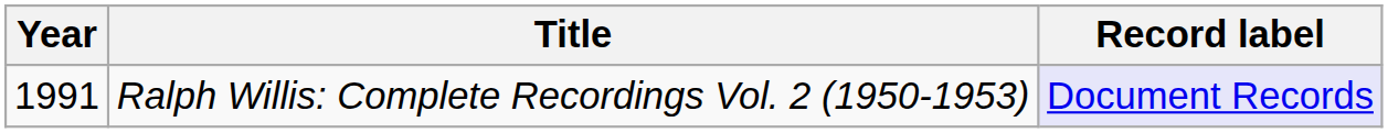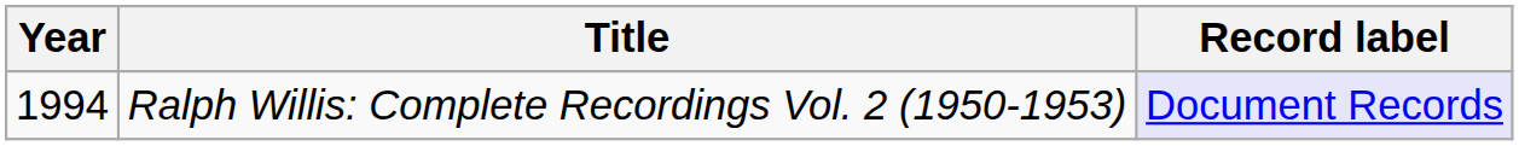Ralph Willis: Complete Recordings Vol. 2 (1950-1953) | Year: 1991 -> 1994
